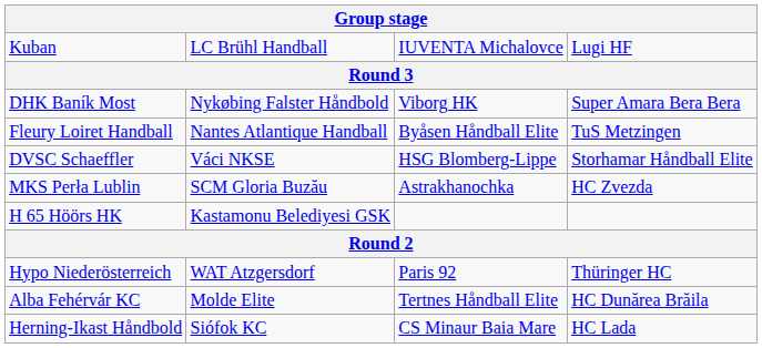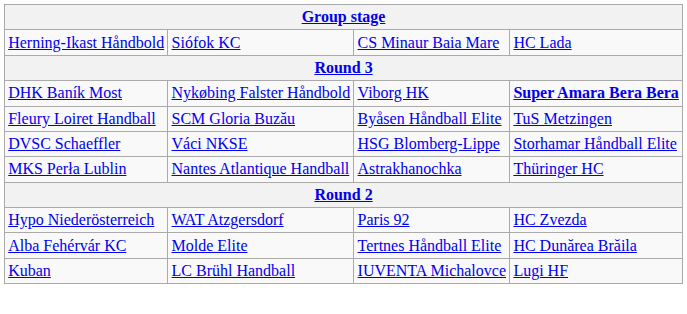rows swapped: Herning-Ikast Håndbold <-> Kuban
DHK Baník Most | column 4: normal -> bold
Fleury Loiret Handball | column 2: Nantes Atlantique Handball -> SCM Gloria Buzău
MKS Perła Lublin | column 2: SCM Gloria Buzău -> Nantes Atlantique Handball
MKS Perła Lublin | column 4: HC Zvezda -> Thüringer HC
- row: H 65 Höörs HK | Kastamonu Belediyesi GSK
Hypo Niederösterreich | column 4: Thüringer HC -> HC Zvezda
